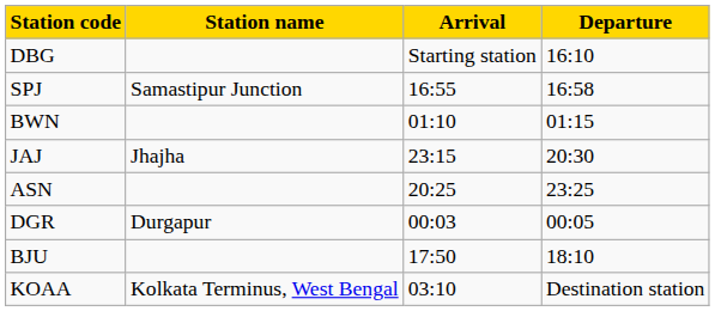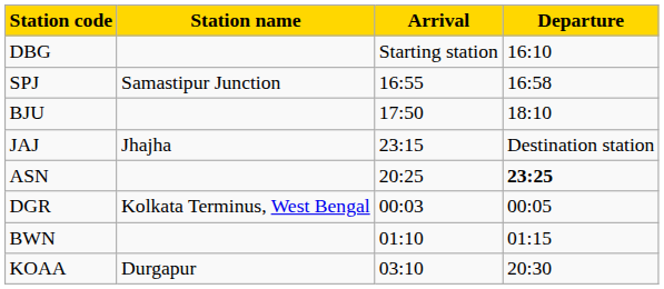rows swapped: BJU <-> BWN
JAJ | Departure: 20:30 -> Destination station
ASN | Departure: normal -> bold
DGR | Station name: Durgapur -> Kolkata Terminus, West Bengal
KOAA | Station name: Kolkata Terminus, West Bengal -> Durgapur
KOAA | Departure: Destination station -> 20:30
